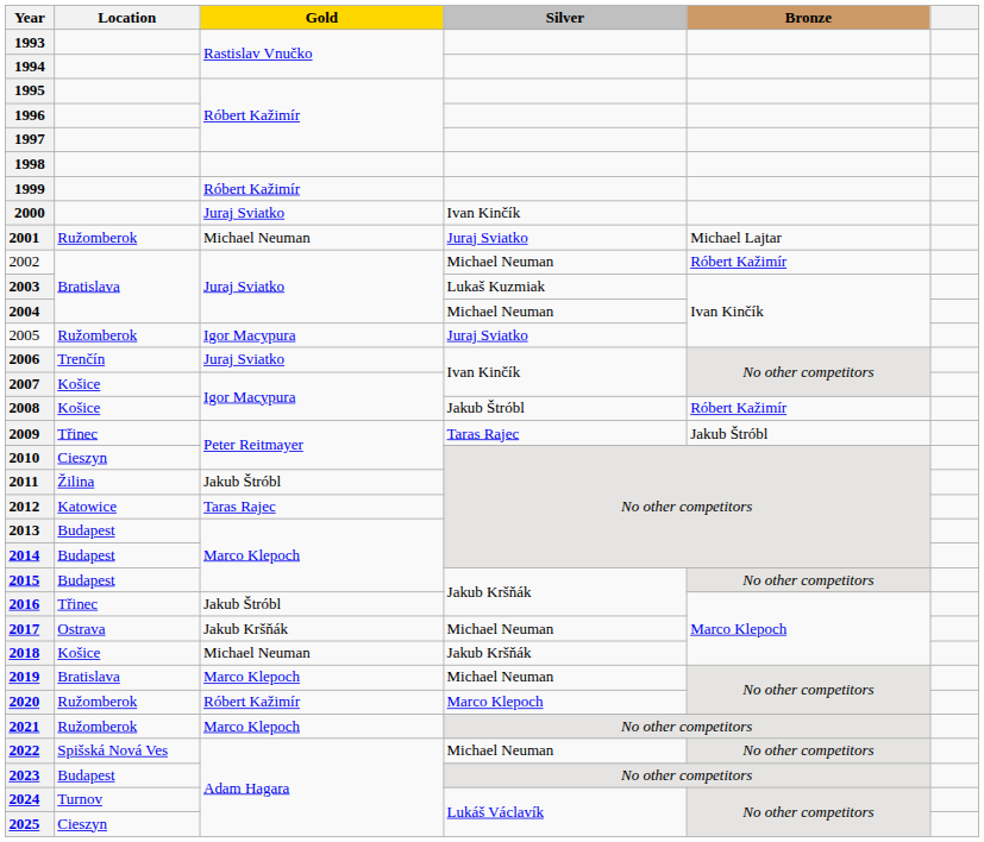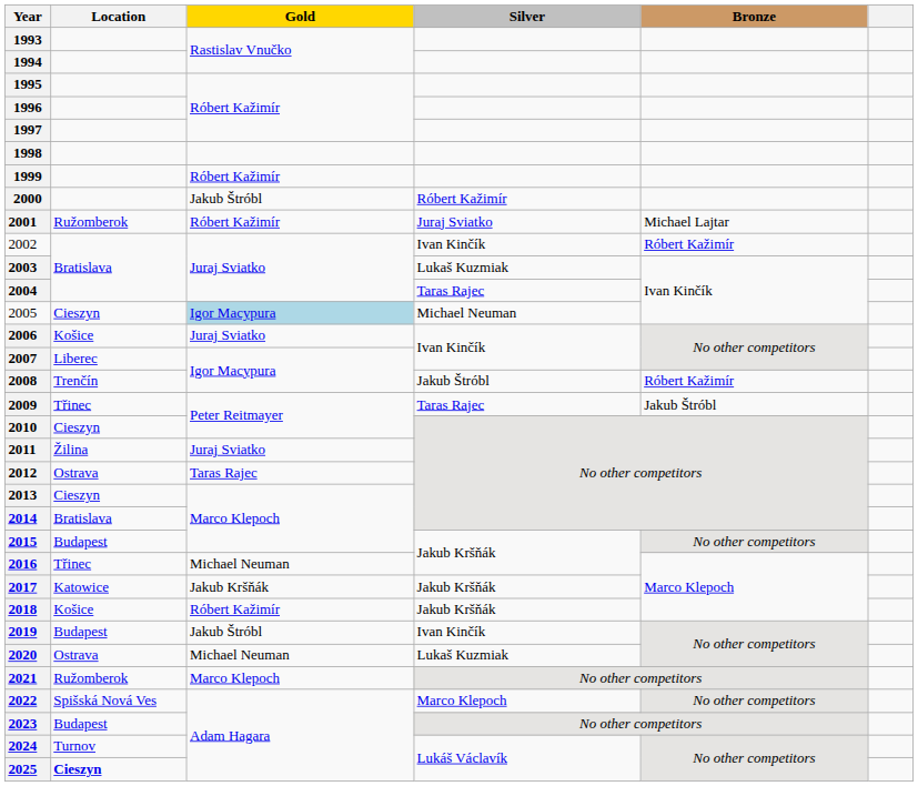2000 | Gold: Juraj Sviatko -> Jakub Štróbl
2000 | Silver: Ivan Kinčík -> Róbert Kažimír
2001 | Gold: Michael Neuman -> Róbert Kažimír
2002 | Silver: Michael Neuman -> Ivan Kinčík
2004 | Silver: Michael Neuman -> Taras Rajec
2005 | Location: Ružomberok -> Cieszyn
2005 | Gold: no background -> lightblue background
2005 | Silver: Juraj Sviatko -> Michael Neuman
2006 | Location: Trenčín -> Košice
2007 | Location: Košice -> Liberec
2008 | Location: Košice -> Trenčín
2011 | Gold: Jakub Štróbl -> Juraj Sviatko
2012 | Location: Katowice -> Ostrava
2013 | Location: Budapest -> Cieszyn
2014 | Location: Budapest -> Bratislava
2016 | Gold: Jakub Štróbl -> Michael Neuman
2017 | Location: Ostrava -> Katowice
2017 | Silver: Michael Neuman -> Jakub Kršňák
2018 | Gold: Michael Neuman -> Róbert Kažimír
2019 | Location: Bratislava -> Budapest
2019 | Gold: Marco Klepoch -> Jakub Štróbl
2019 | Silver: Michael Neuman -> Ivan Kinčík
2020 | Location: Ružomberok -> Ostrava
2020 | Gold: Róbert Kažimír -> Michael Neuman
2020 | Silver: Marco Klepoch -> Lukaš Kuzmiak
2022 | Silver: Michael Neuman -> Marco Klepoch
2025 | Location: normal -> bold
